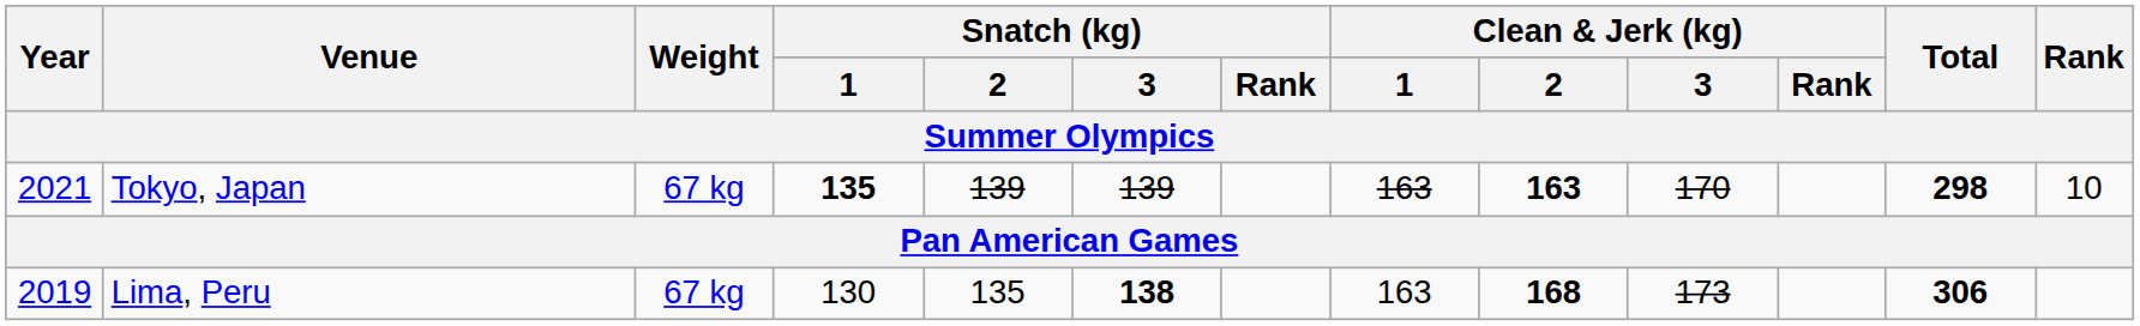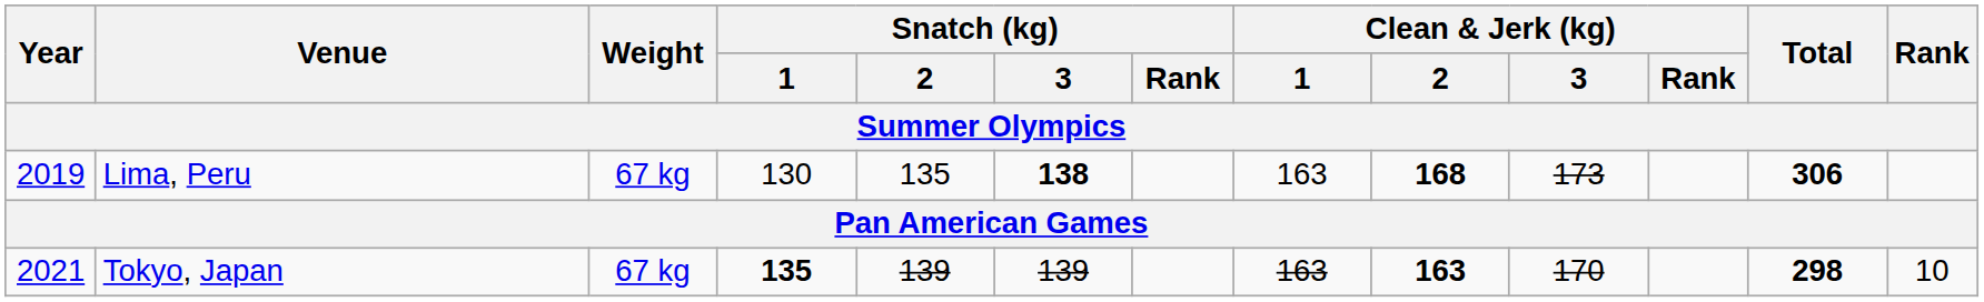rows swapped: Tokyo, Japan <-> Lima, Peru
